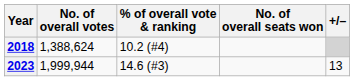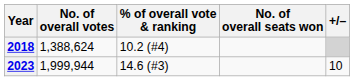2023 | +/–: 13 -> 10
